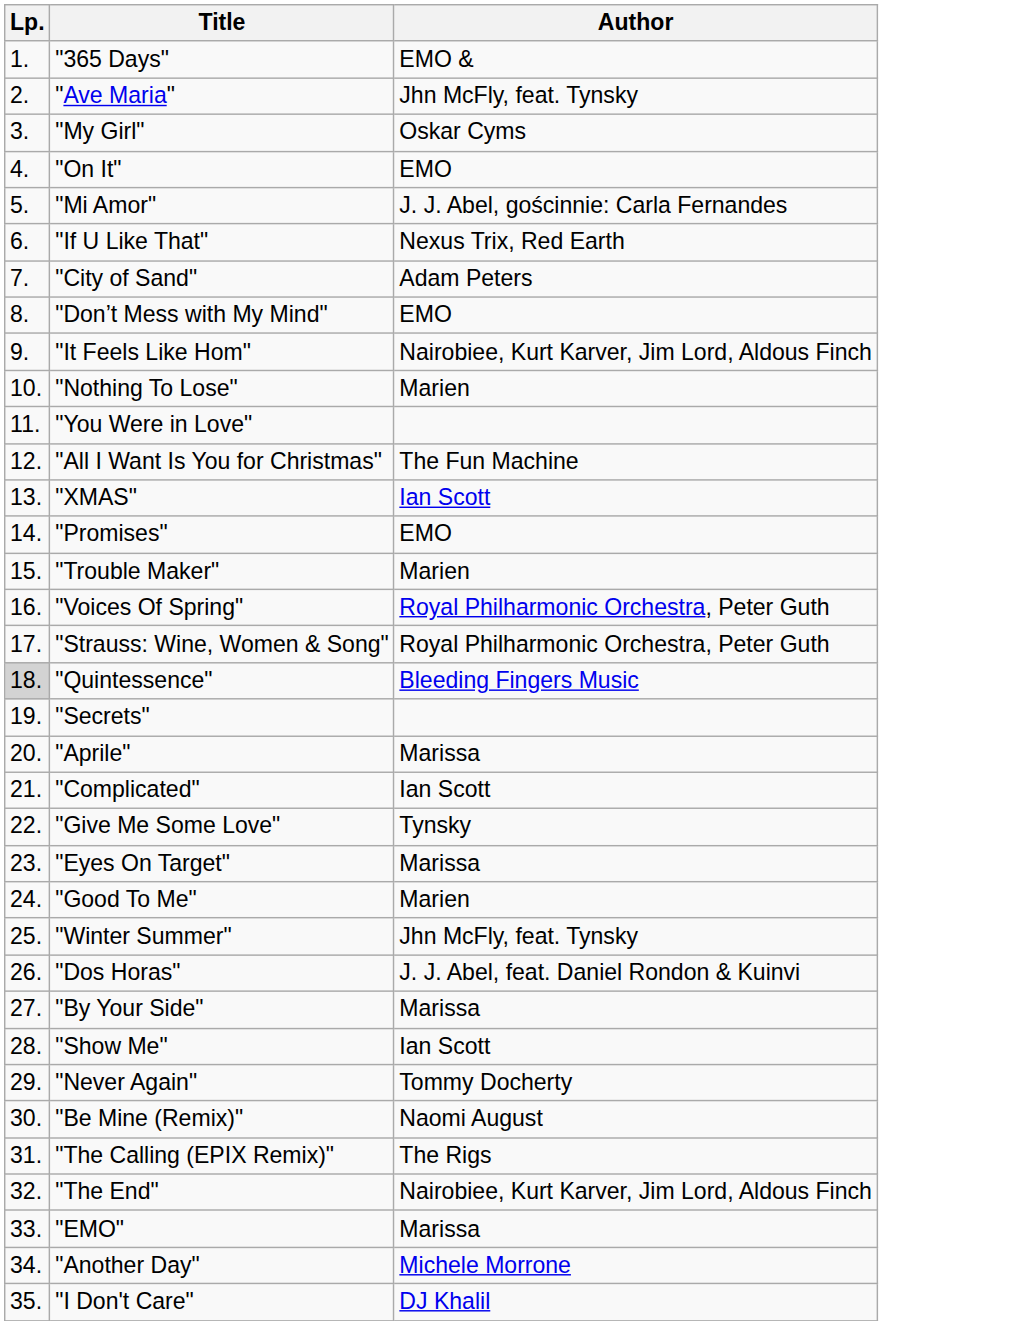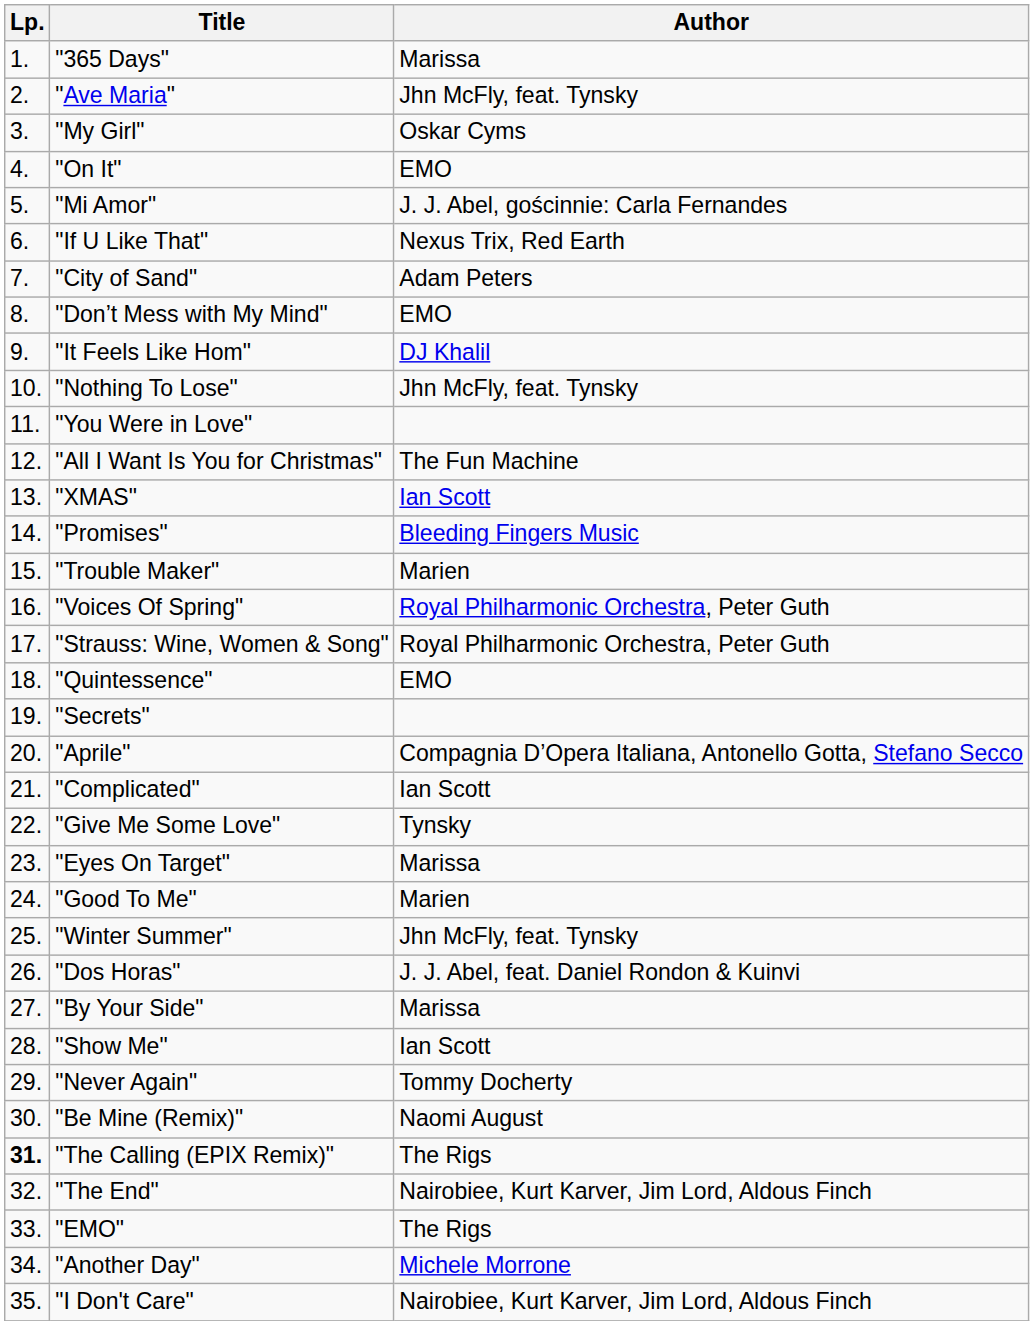"365 Days" | Author: EMO & -> Marissa
"It Feels Like Hom" | Author: Nairobiee, Kurt Karver, Jim Lord, Aldous Finch -> DJ Khalil
"Nothing To Lose" | Author: Marien -> Jhn McFly, feat. Tynsky
"Promises" | Author: EMO -> Bleeding Fingers Music
"Quintessence" | Lp.: lightgrey background -> no background
"Quintessence" | Author: Bleeding Fingers Music -> EMO
"Aprile" | Author: Marissa -> Compagnia D’Opera Italiana, Antonello Gotta, Stefano Secco
"The Calling (EPIX Remix)" | Lp.: normal -> bold
"EMO" | Author: Marissa -> The Rigs
"I Don't Care" | Author: DJ Khalil -> Nairobiee, Kurt Karver, Jim Lord, Aldous Finch
